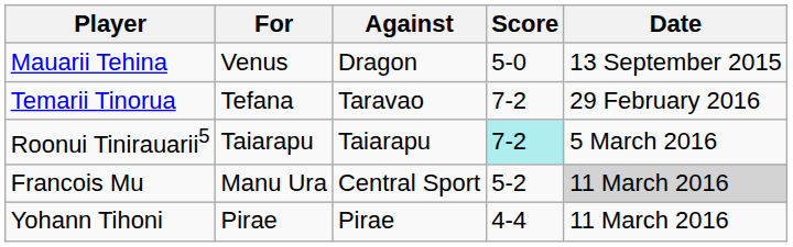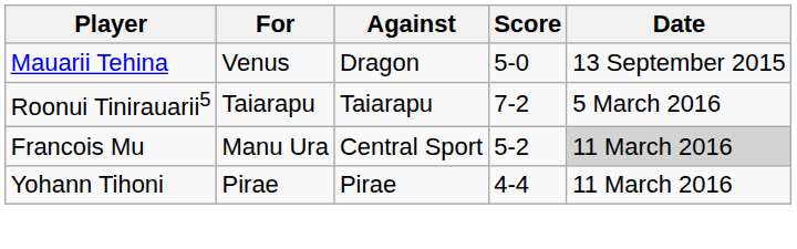- row: Temarii Tinorua | Tefana | Taravao | 7-2 | 29 February 2016
Roonui Tinirauarii5 | Score: paleturquoise background -> no background
